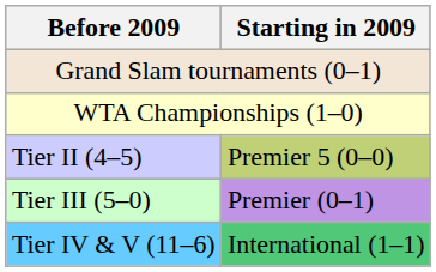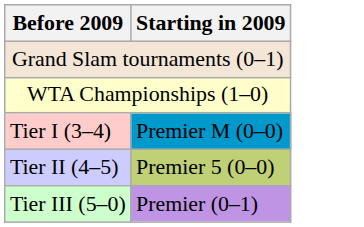+ row: Tier I (3–4) | Premier M (0–0)
- row: Tier IV & V (11–6) | International (1–1)
